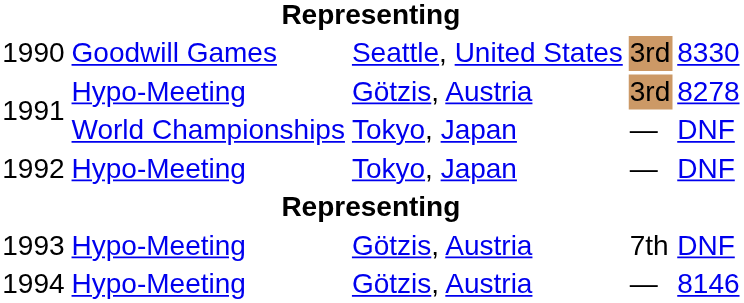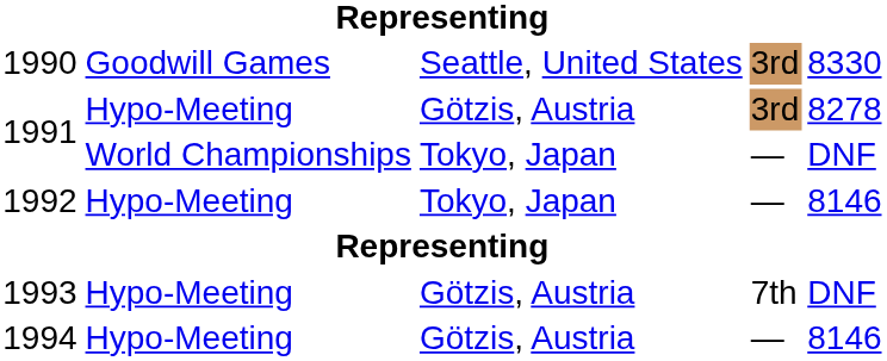1992 | column 5: DNF -> 8146
